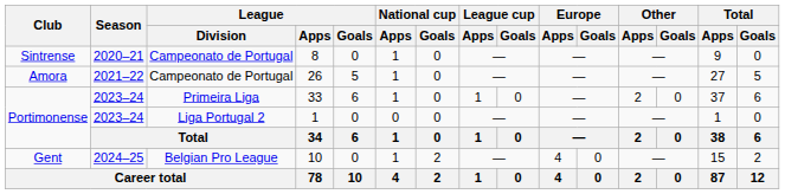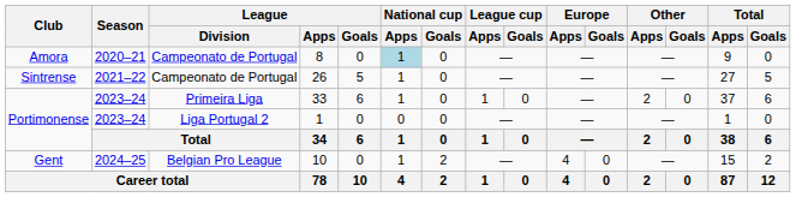8 | Club: Sintrense -> Amora
8 | National cup / Apps: no background -> lightblue background
26 | Club: Amora -> Sintrense
